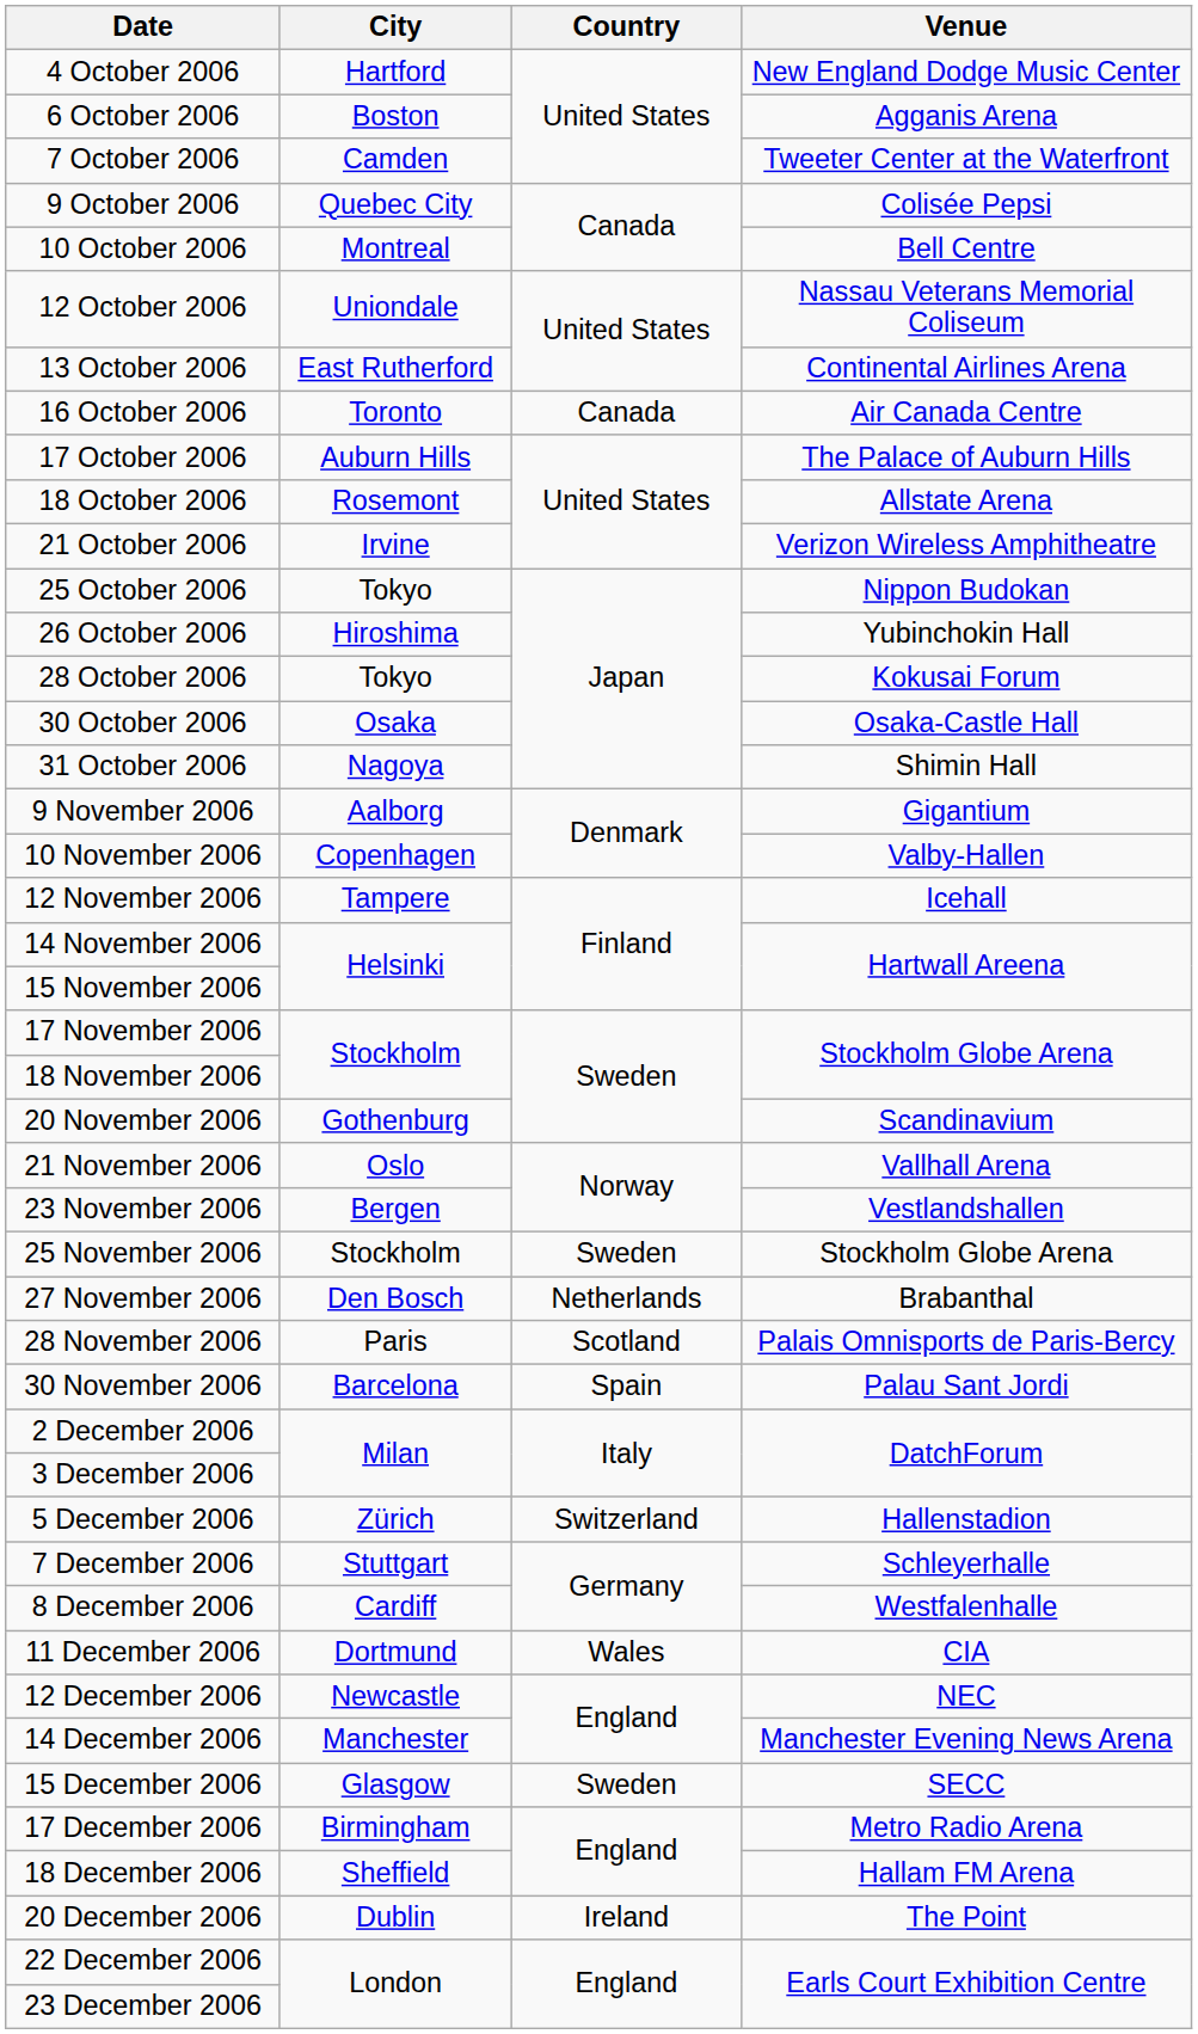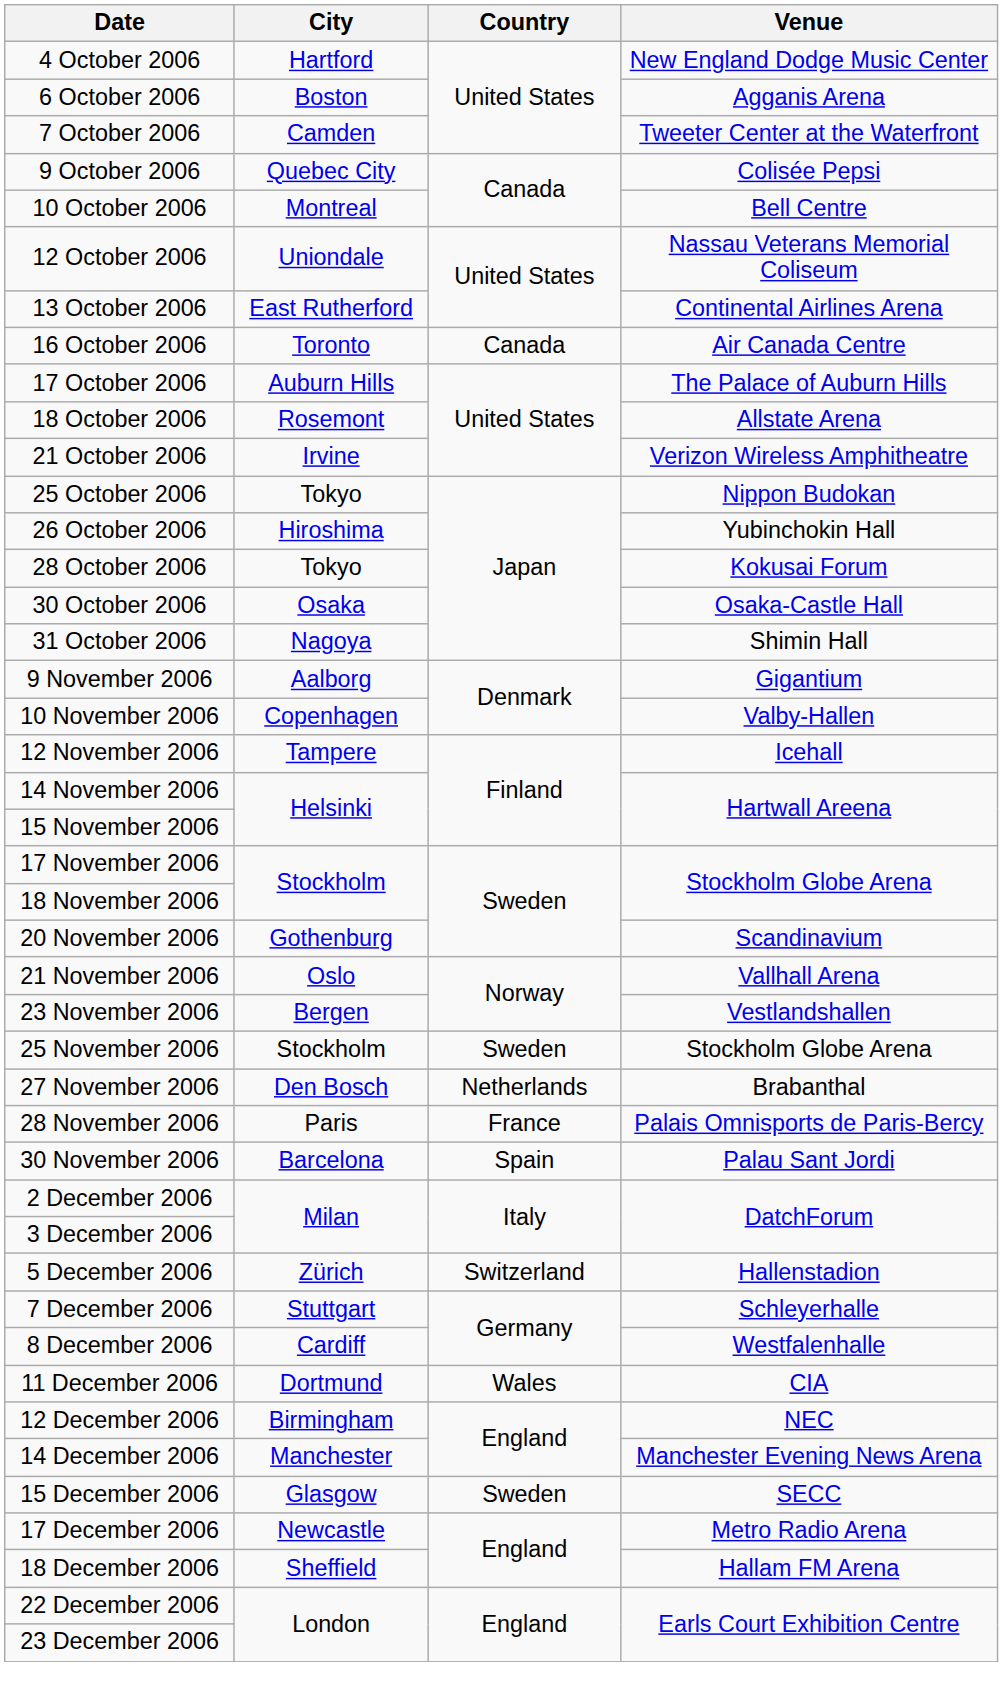28 November 2006 | Country: Scotland -> France
12 December 2006 | City: Newcastle -> Birmingham
17 December 2006 | City: Birmingham -> Newcastle
- row: 20 December 2006 | Dublin | Ireland | The Point
